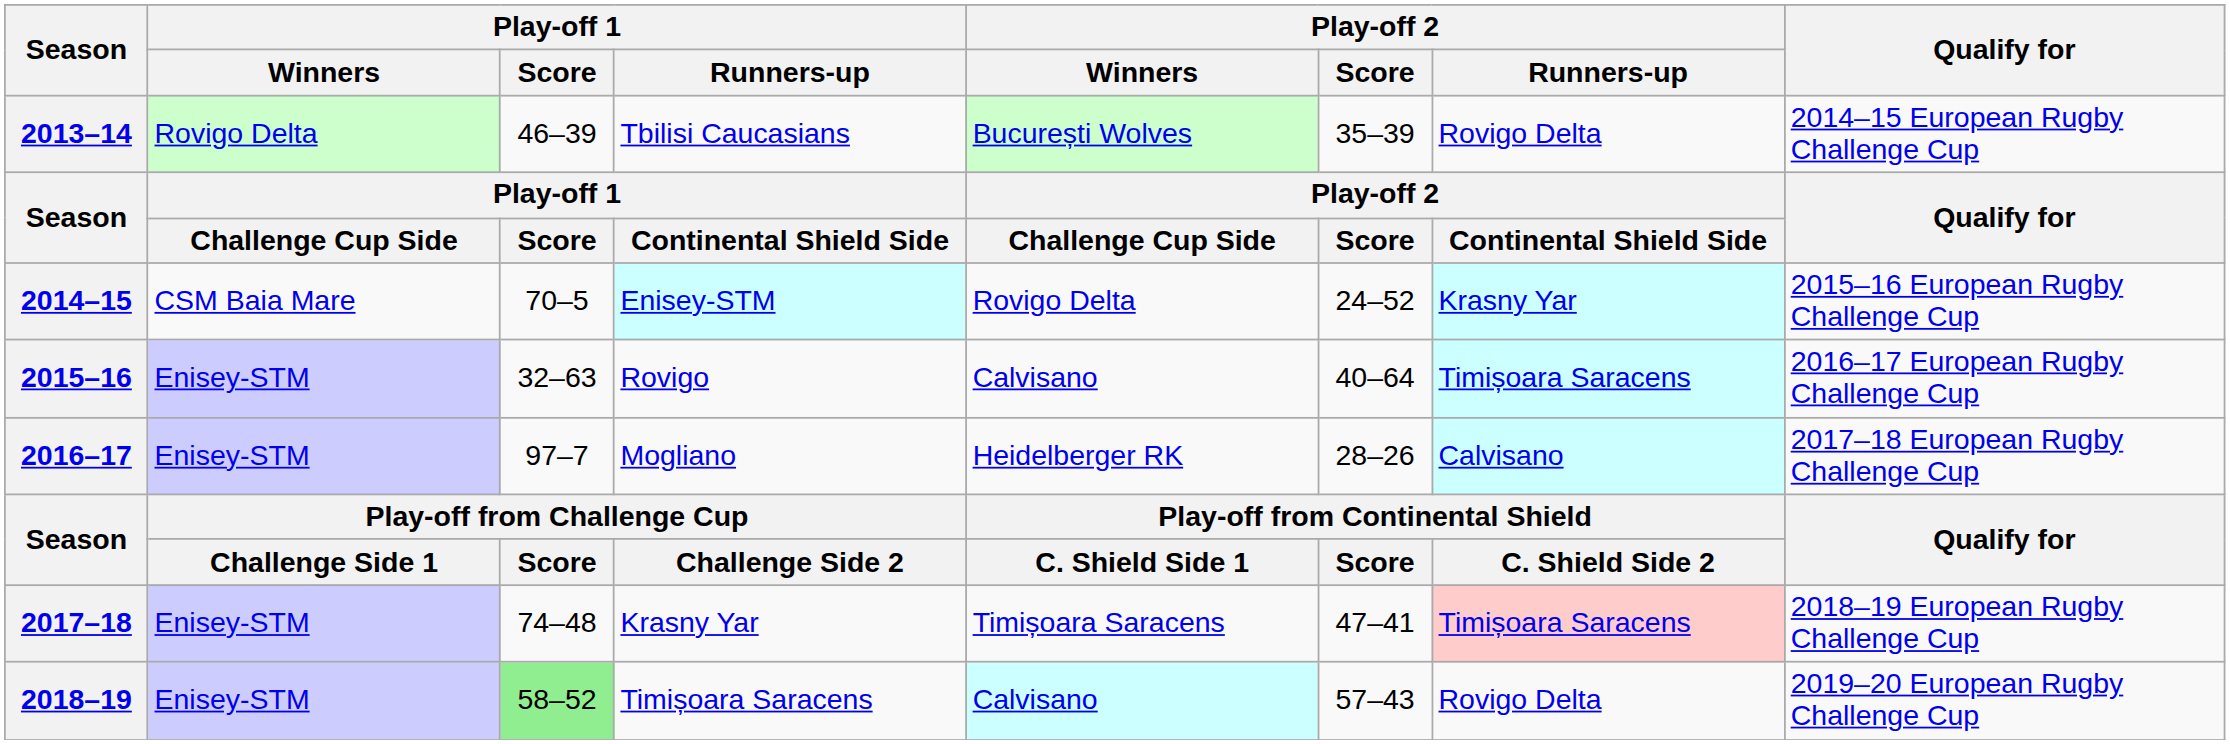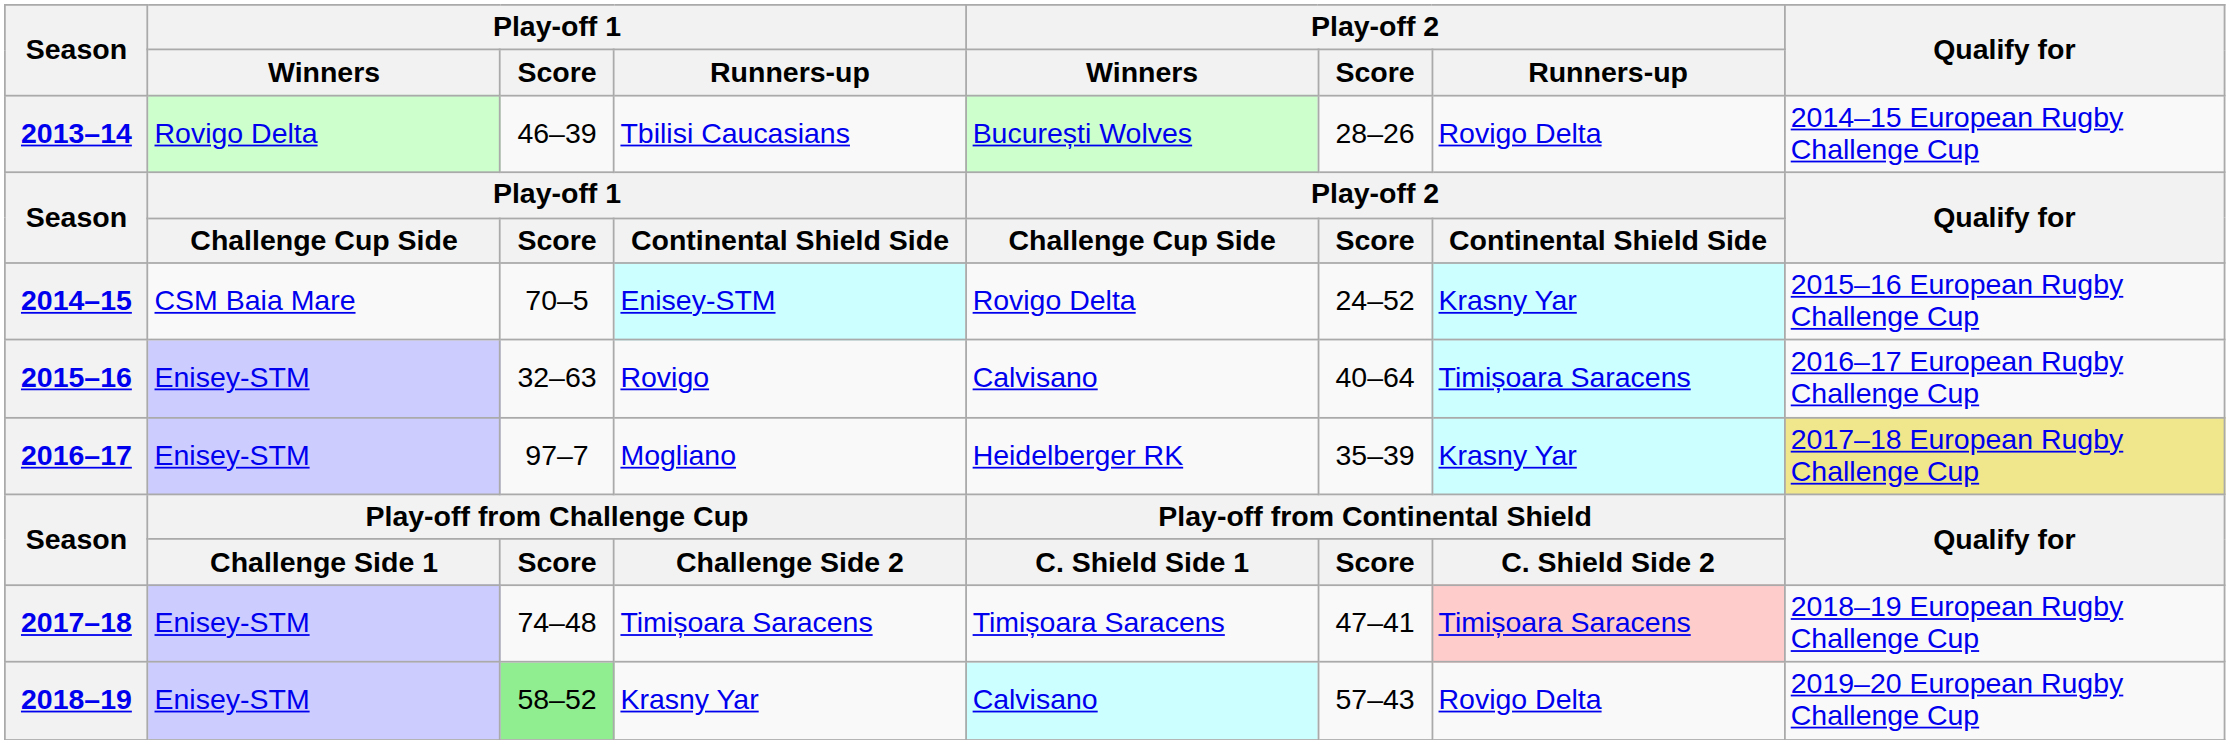2013–14 | Play-off 2 / Score: 35–39 -> 28–26
2016–17 | Play-off 2 / Score: 28–26 -> 35–39
2016–17 | Play-off 2 / Runners-up: Calvisano -> Krasny Yar
2016–17 | Qualify for: no background -> khaki background
2017–18 | Play-off 1 / Runners-up: Krasny Yar -> Timișoara Saracens
2018–19 | Play-off 1 / Runners-up: Timișoara Saracens -> Krasny Yar
